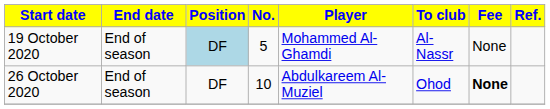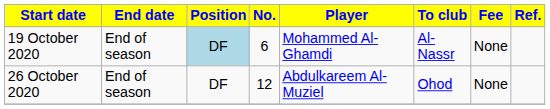19 October 2020 | No.: 5 -> 6
26 October 2020 | No.: 10 -> 12
26 October 2020 | Fee: bold -> normal
